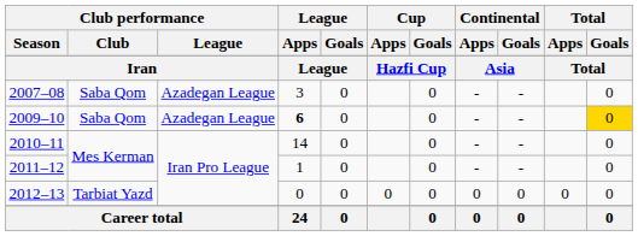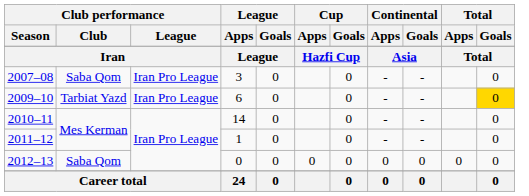2007–08 | Club performance / League: Azadegan League -> Iran Pro League
2009–10 | Club performance / Club: Saba Qom -> Tarbiat Yazd
2009–10 | Club performance / League: Azadegan League -> Iran Pro League
2009–10 | League / Apps: bold -> normal
2012–13 | Club performance / Club: Tarbiat Yazd -> Saba Qom
